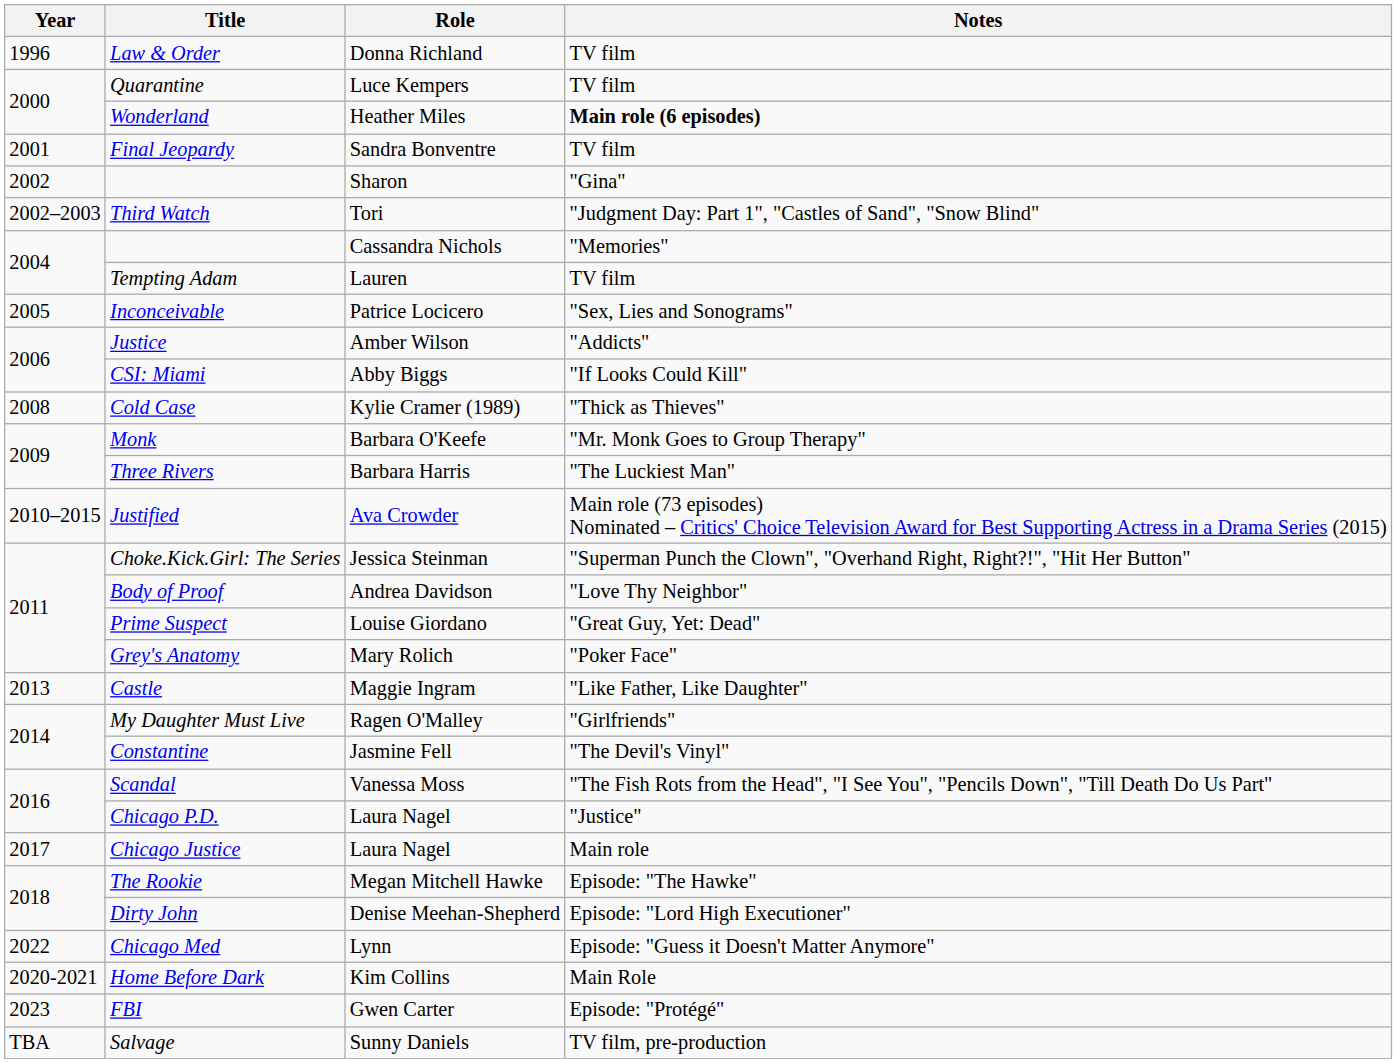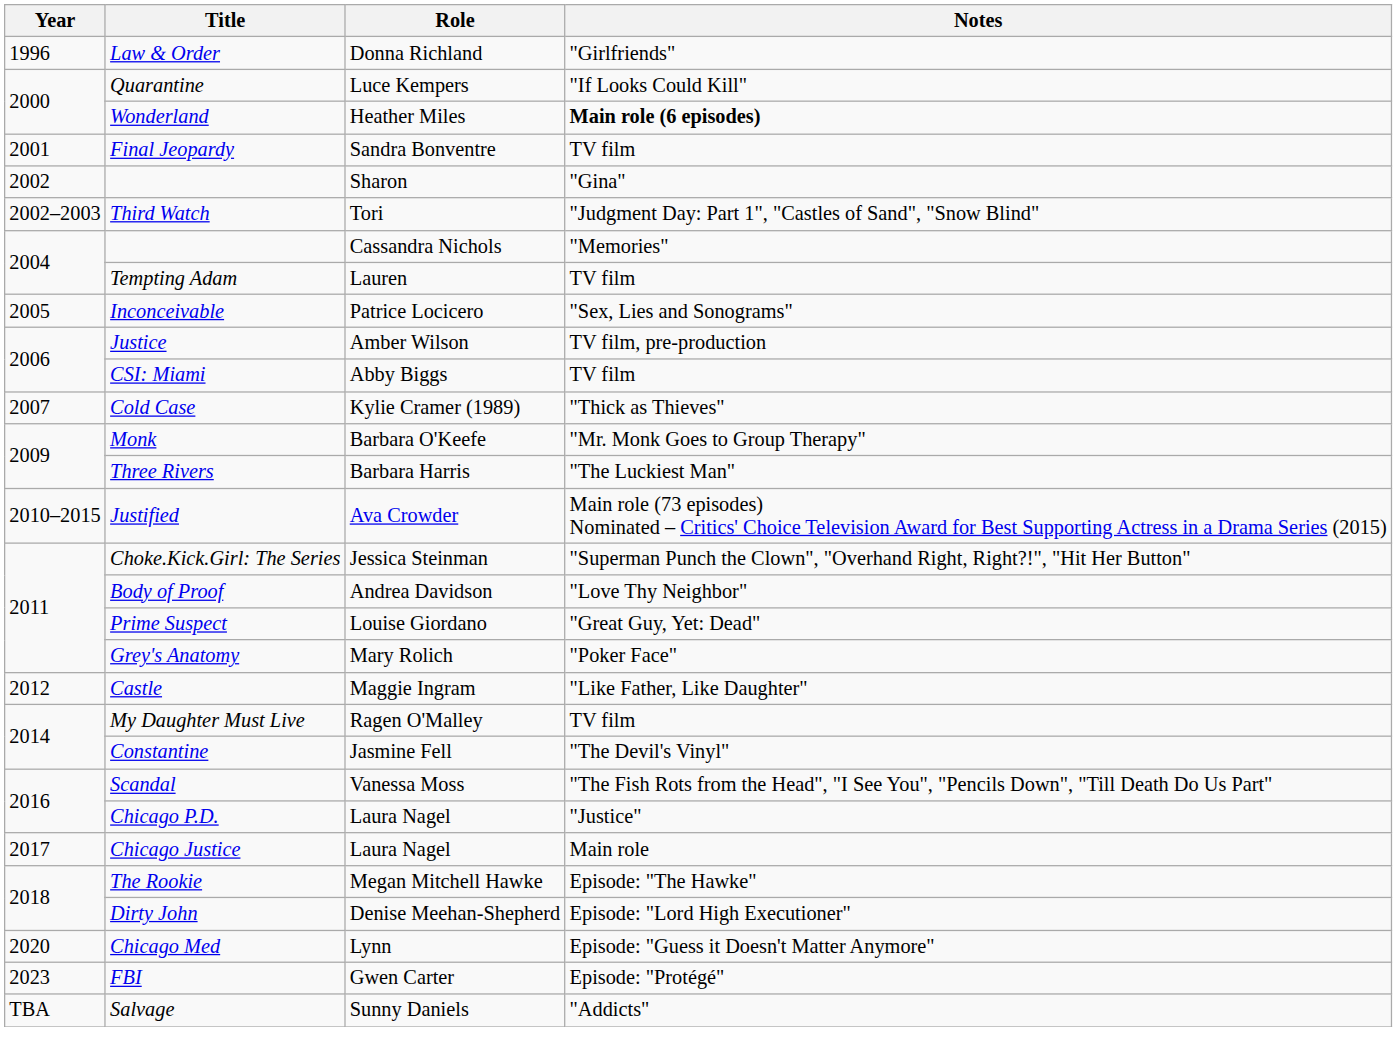Law & Order | Notes: TV film -> "Girlfriends"
Quarantine | Notes: TV film -> "If Looks Could Kill"
Justice | Notes: "Addicts" -> TV film, pre-production
CSI: Miami | Notes: "If Looks Could Kill" -> TV film
Cold Case | Year: 2008 -> 2007
Castle | Year: 2013 -> 2012
My Daughter Must Live | Notes: "Girlfriends" -> TV film
Chicago Med | Year: 2022 -> 2020
- row: 2020-2021 | Home Before Dark | Kim Collins | Main Role
Salvage | Notes: TV film, pre-production -> "Addicts"
